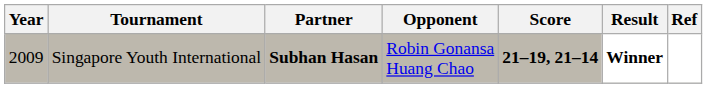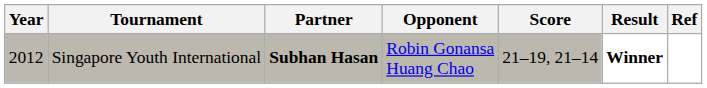Singapore Youth International | Year: 2009 -> 2012
Singapore Youth International | Score: bold -> normal
